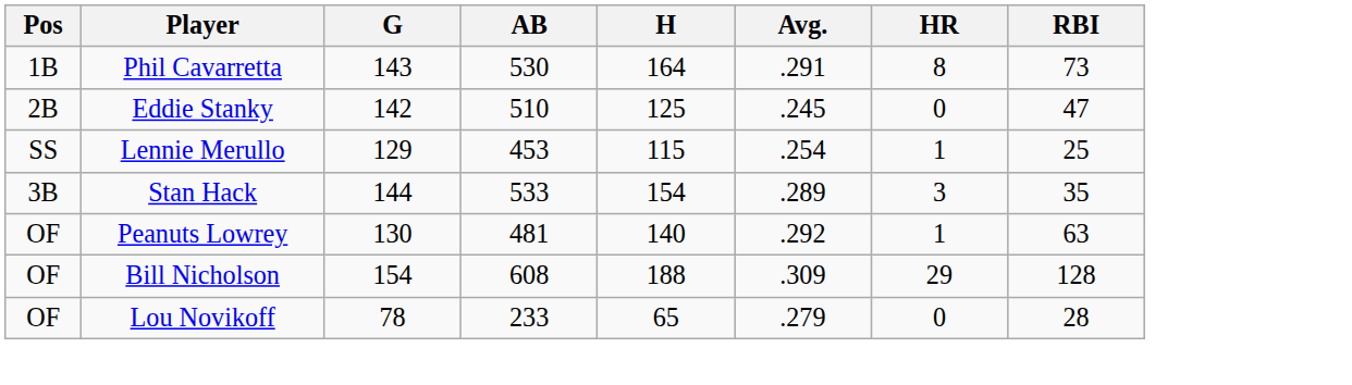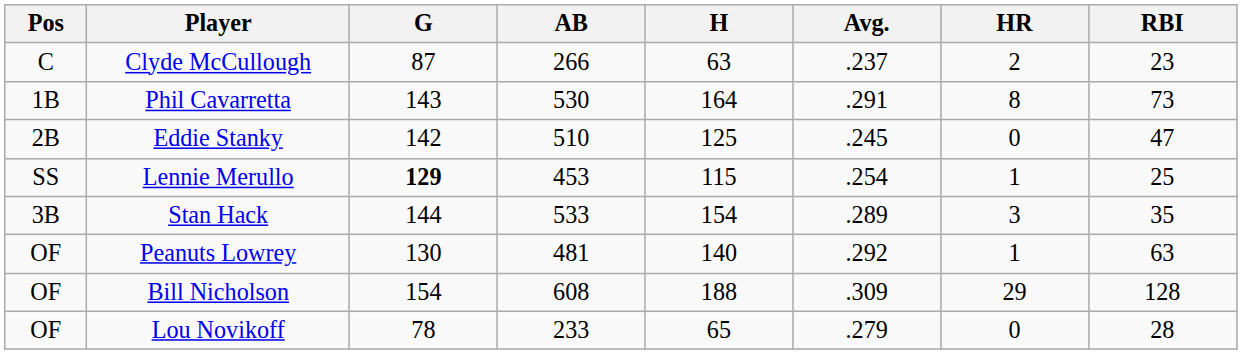+ row: C | Clyde McCullough | 87 | 266 | 63 | .237 | 2 | 23
Lennie Merullo | G: normal -> bold
